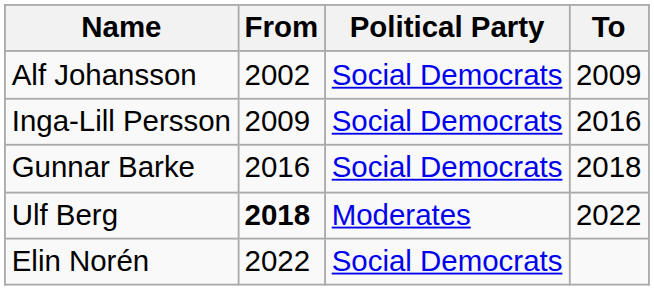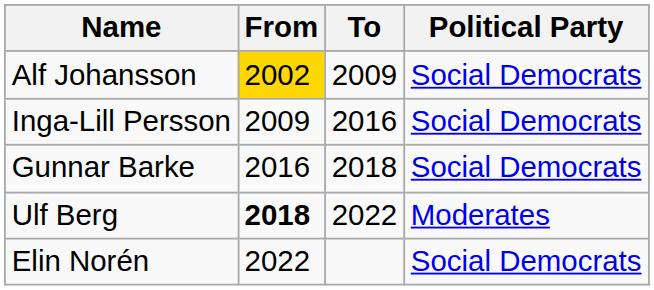columns swapped: To <-> Political Party
Alf Johansson | From: no background -> gold background
